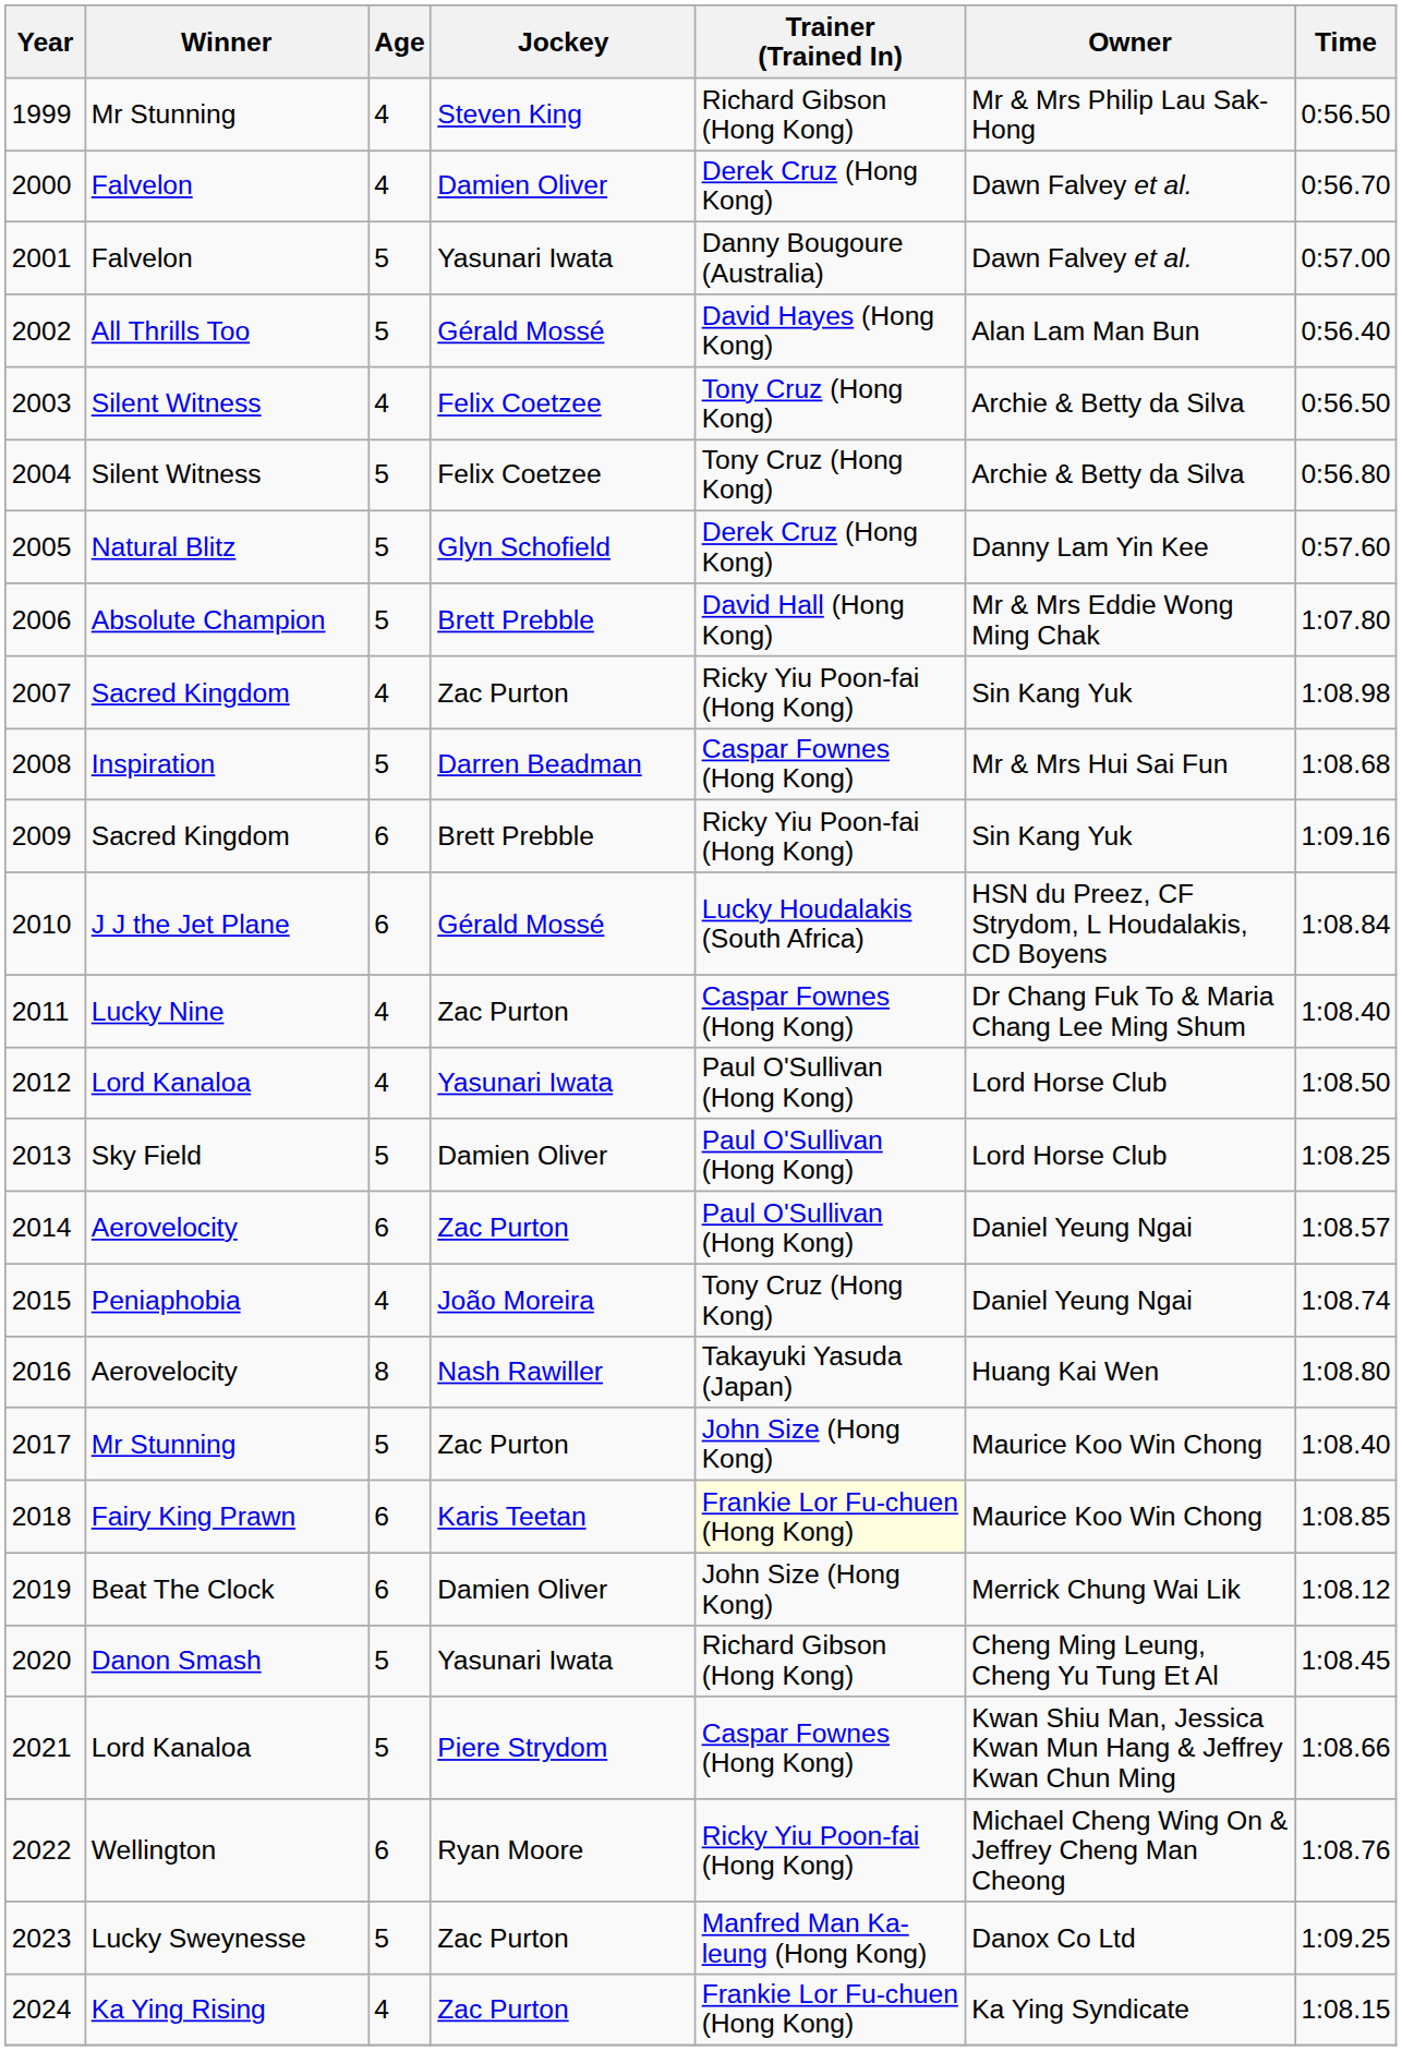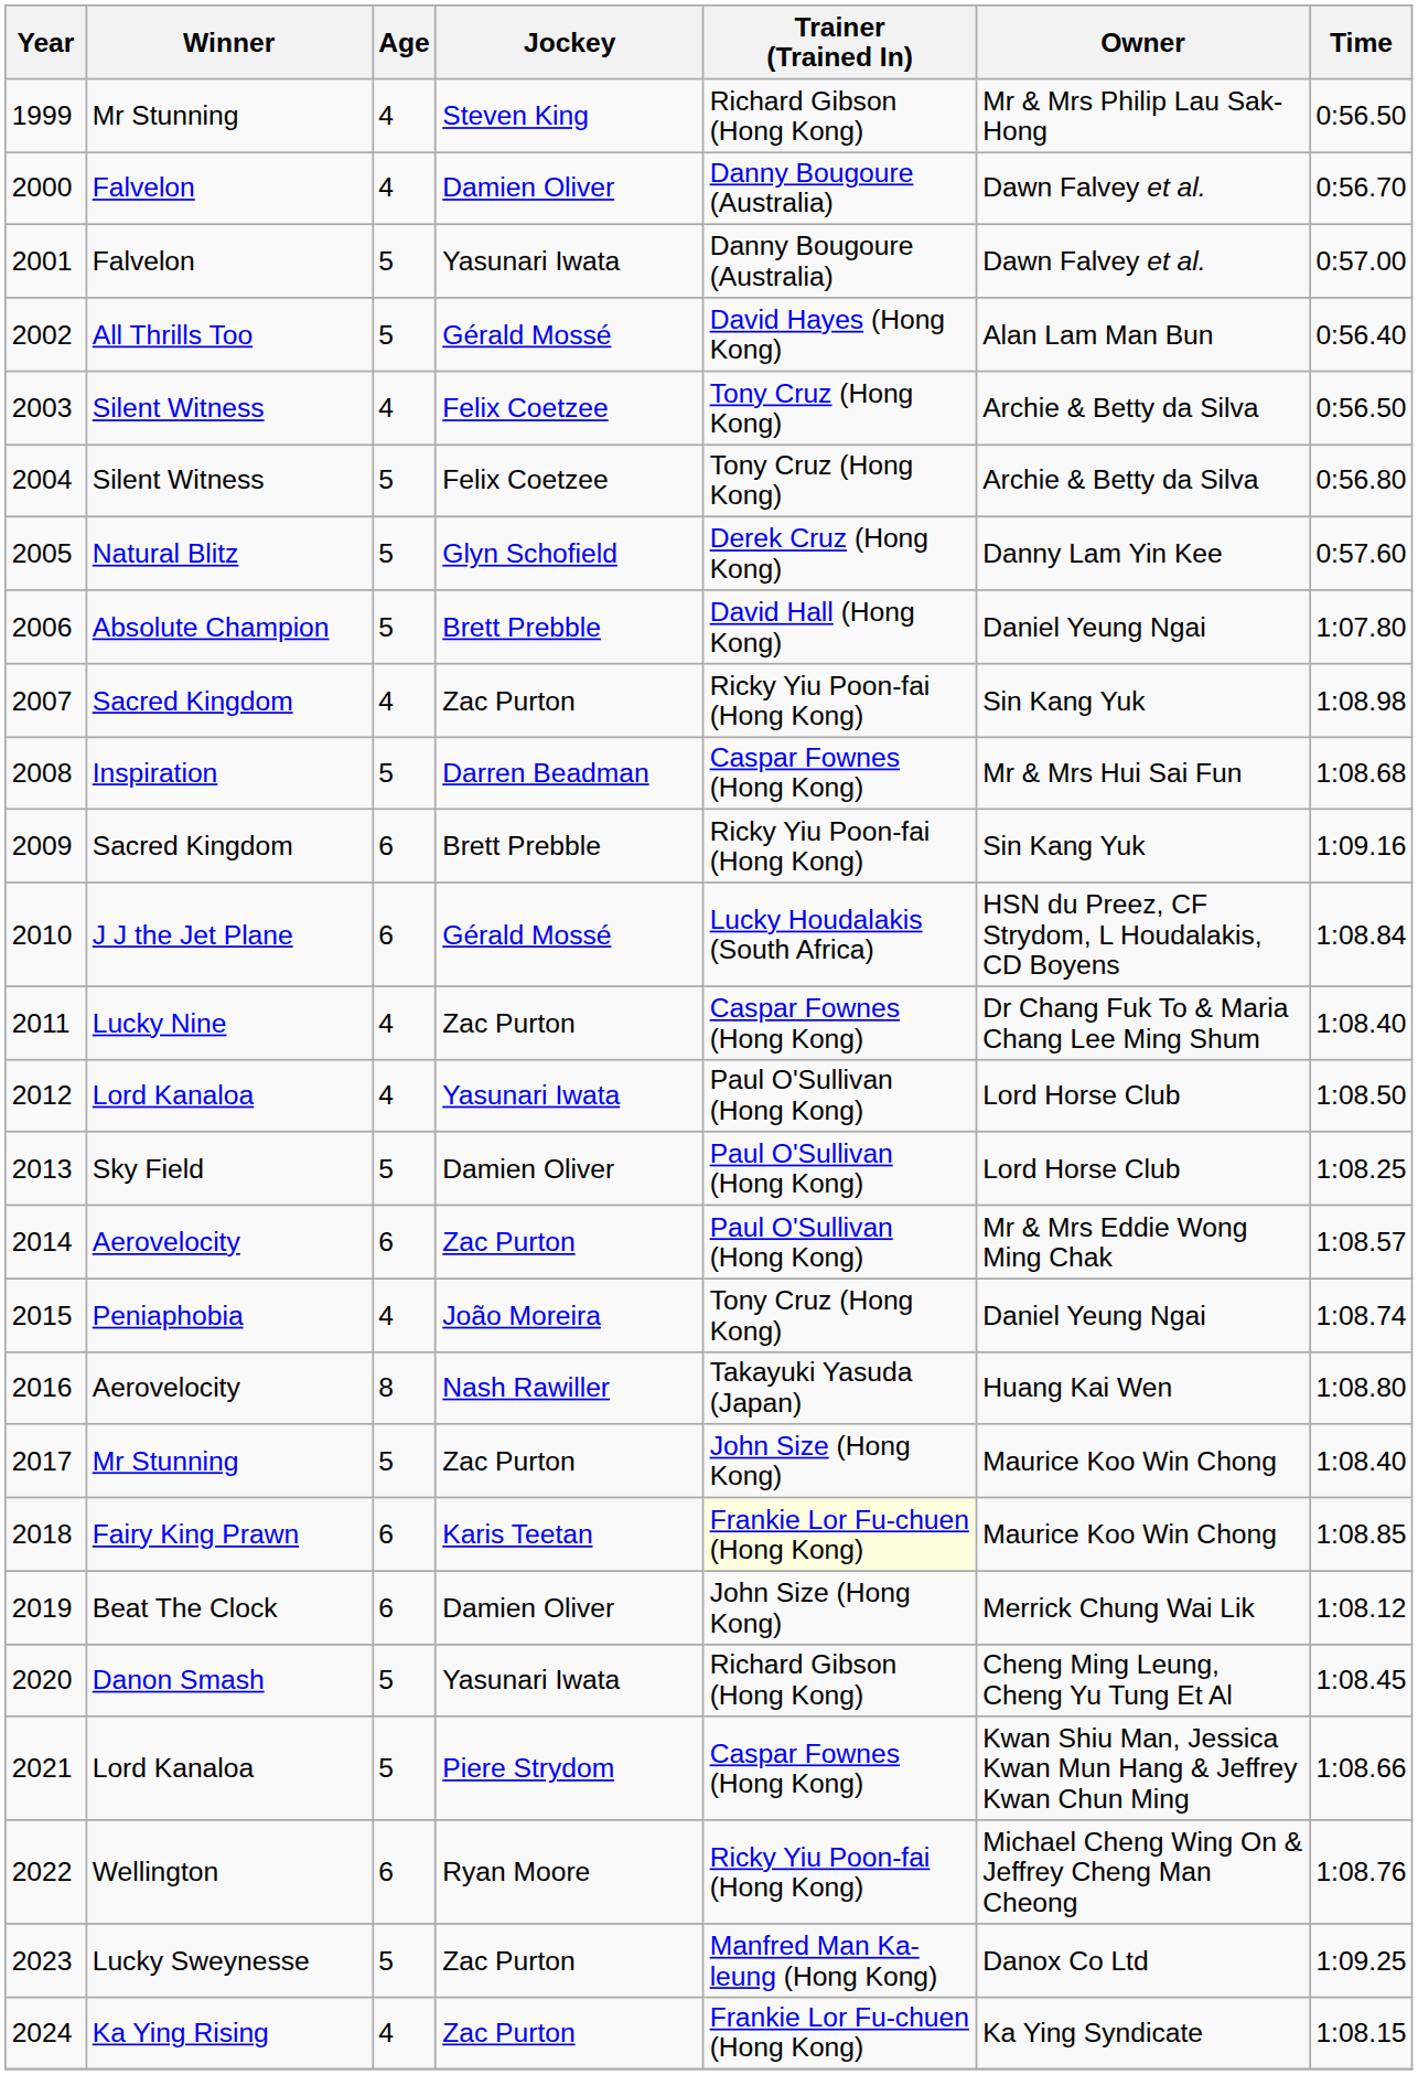2000 | Trainer (Trained In): Derek Cruz (Hong Kong) -> Danny Bougoure (Australia)
2006 | Owner: Mr & Mrs Eddie Wong Ming Chak -> Daniel Yeung Ngai
2014 | Owner: Daniel Yeung Ngai -> Mr & Mrs Eddie Wong Ming Chak
